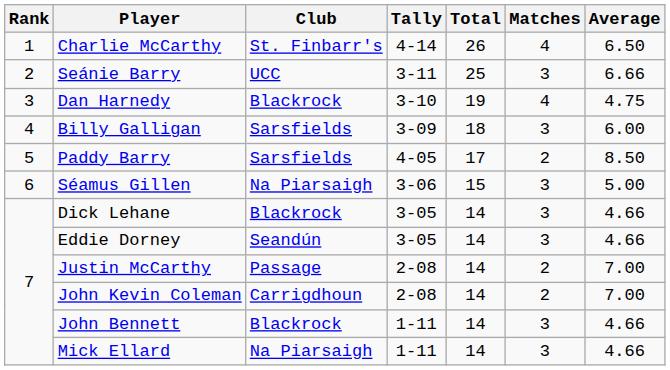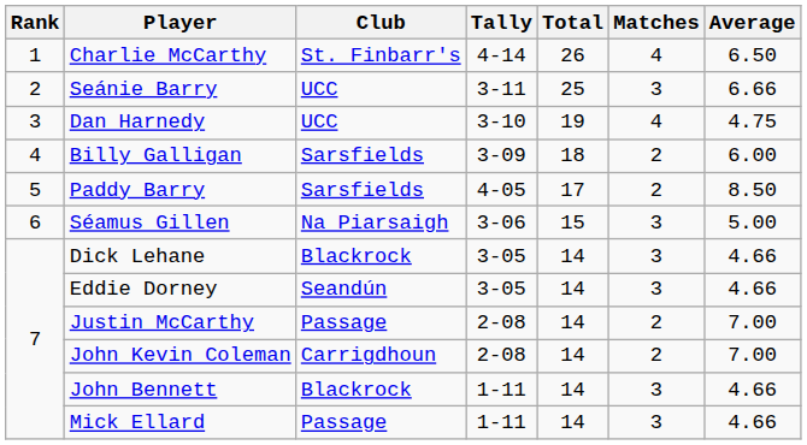Dan Harnedy | Club: Blackrock -> UCC
Billy Galligan | Matches: 3 -> 2
Mick Ellard | Club: Na Piarsaigh -> Passage
